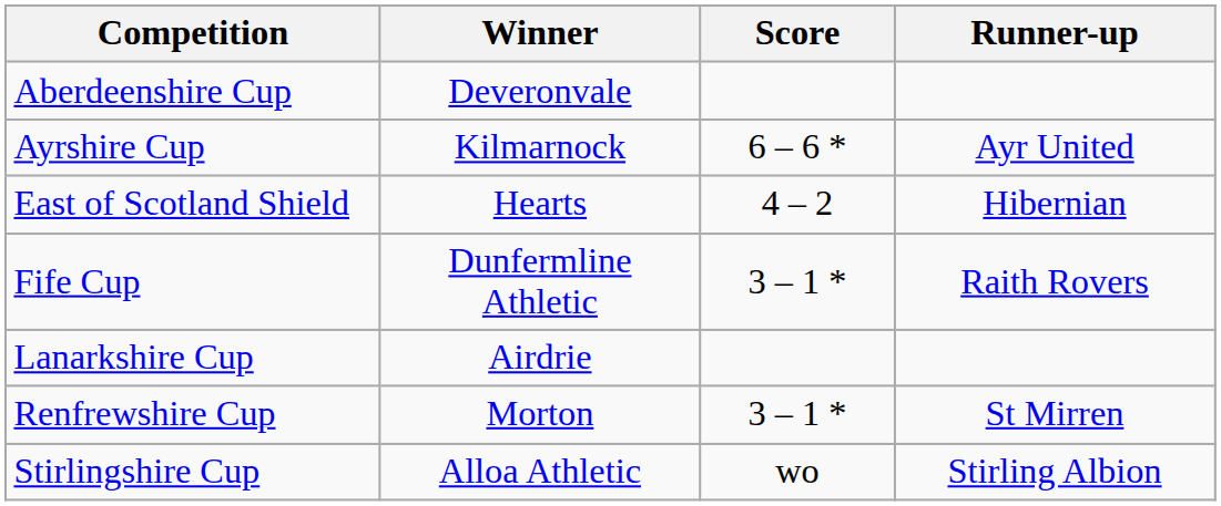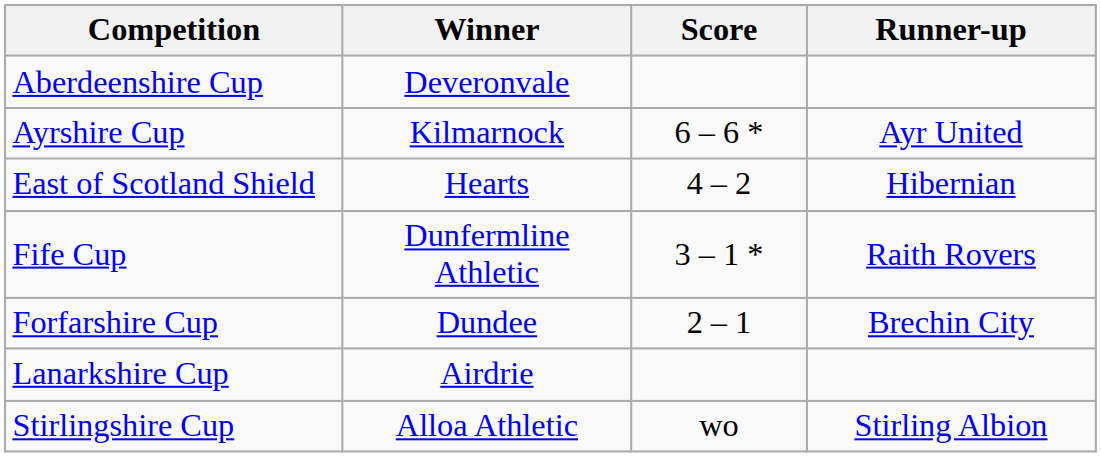+ row: Forfarshire Cup | Dundee | 2 – 1 | Brechin City
- row: Renfrewshire Cup | Morton | 3 – 1 * | St Mirren
